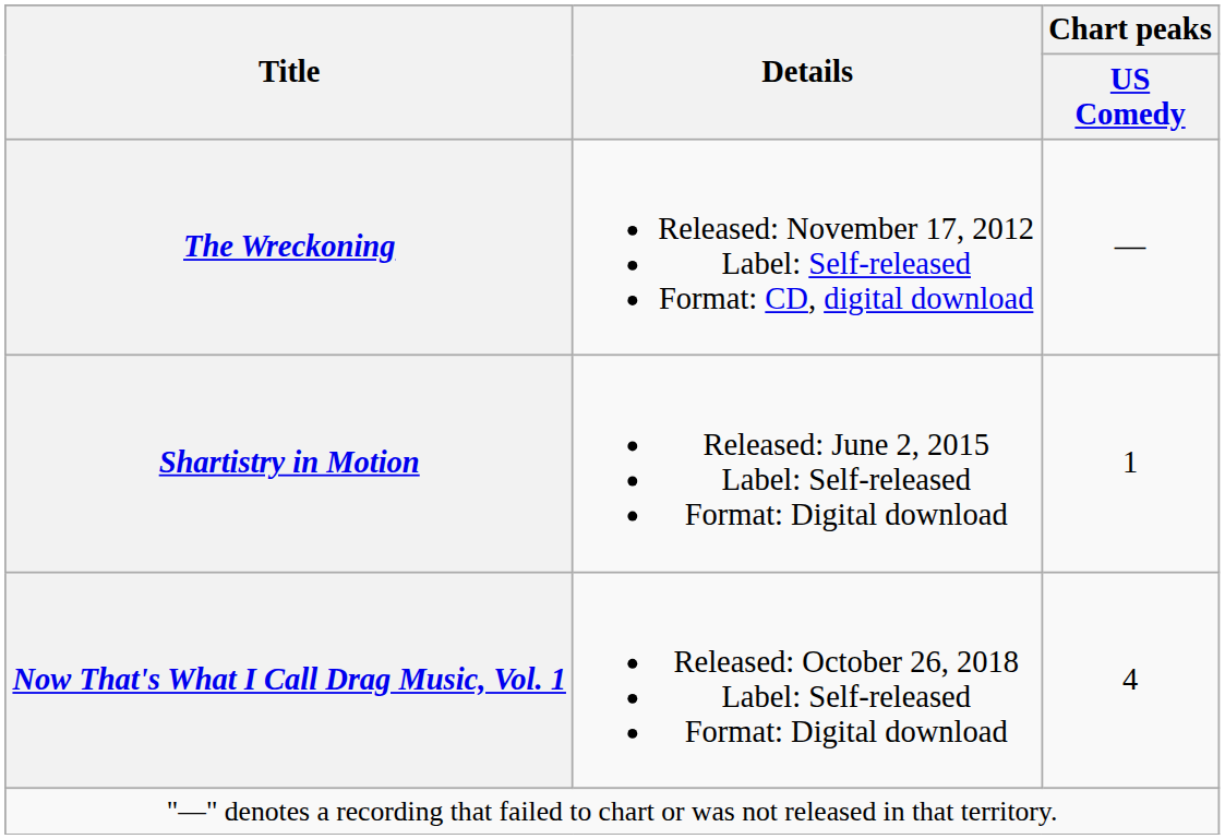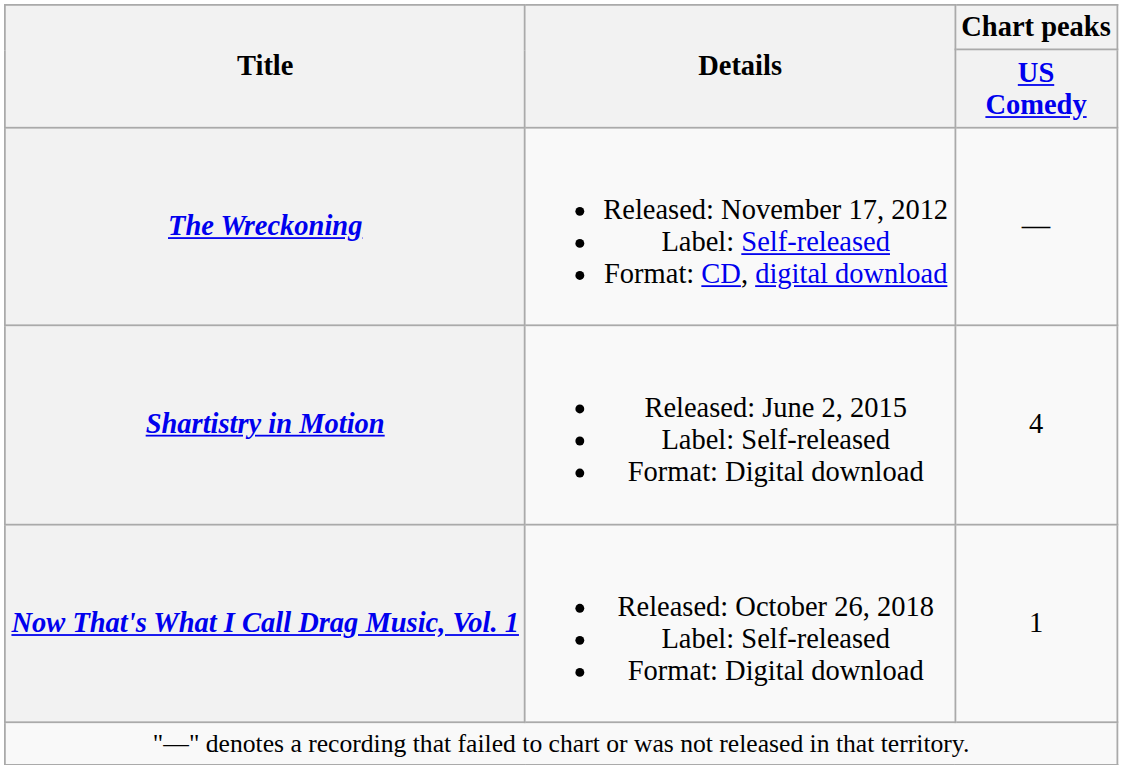Shartistry in Motion | Chart peaks / US Comedy: 1 -> 4
Now That's What I Call Drag Music, Vol. 1 | Chart peaks / US Comedy: 4 -> 1
